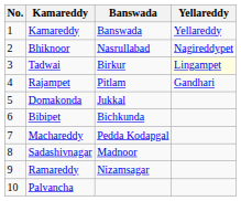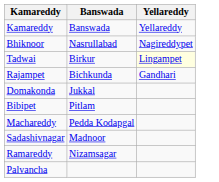- column: No. | 1 | 2 | 3 | 4 | 5 | 6 | 7 | 8 | 9 | 10
Rajampet | Banswada: Pitlam -> Bichkunda
Bibipet | Banswada: Bichkunda -> Pitlam
